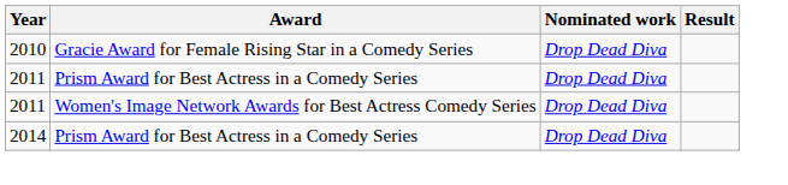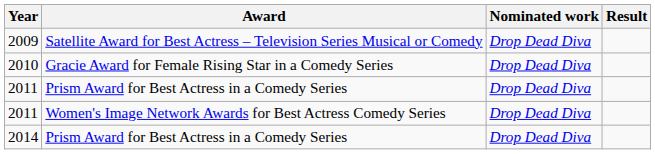+ row: 2009 | Satellite Award for Best Actress – Television Series Musical or Comedy | Drop Dead Diva
